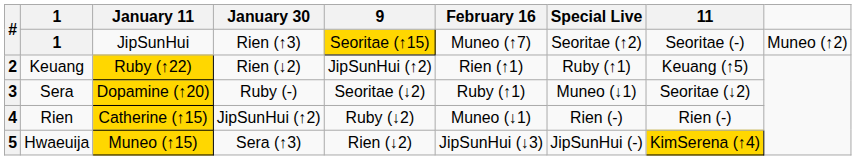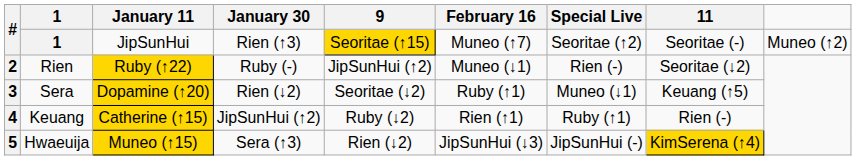2 | 1: Keuang -> Rien
2 | January 30: Rien (↓2) -> Ruby (-)
2 | February 16: Rien (↑1) -> Muneo (↓1)
2 | Special Live: Ruby (↑1) -> Rien (-)
2 | 11: Keuang (↑5) -> Seoritae (↓2)
3 | January 30: Ruby (-) -> Rien (↓2)
3 | 11: Seoritae (↓2) -> Keuang (↑5)
4 | 1: Rien -> Keuang
4 | February 16: Muneo (↓1) -> Rien (↑1)
4 | Special Live: Rien (-) -> Ruby (↑1)
